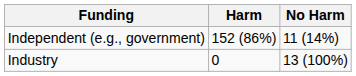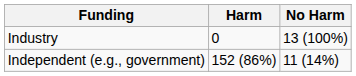rows swapped: Industry <-> Independent (e.g., government)
